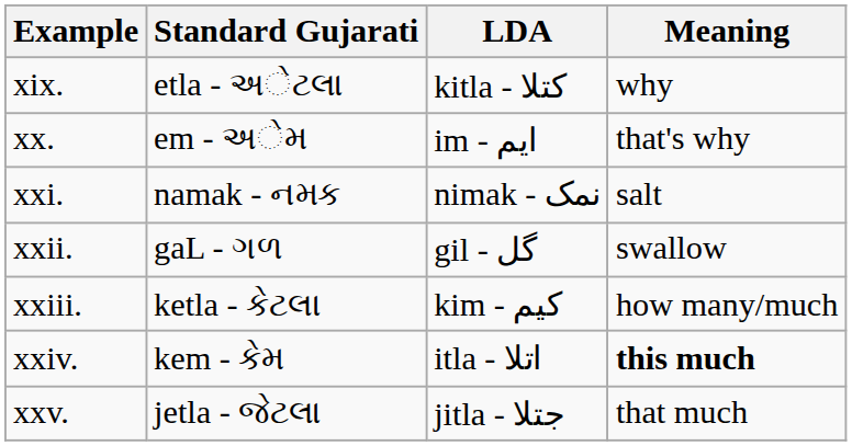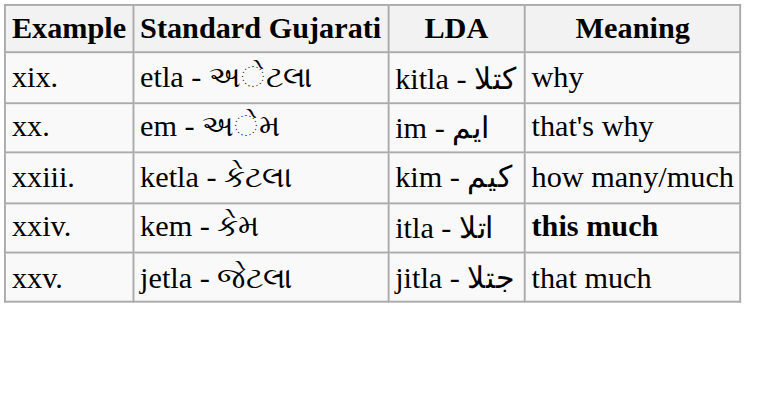- row: xxi. | namak - નમક | nimak - نمک | salt
- row: xxii. | gaL - ગળ | gil - گل | swallow
